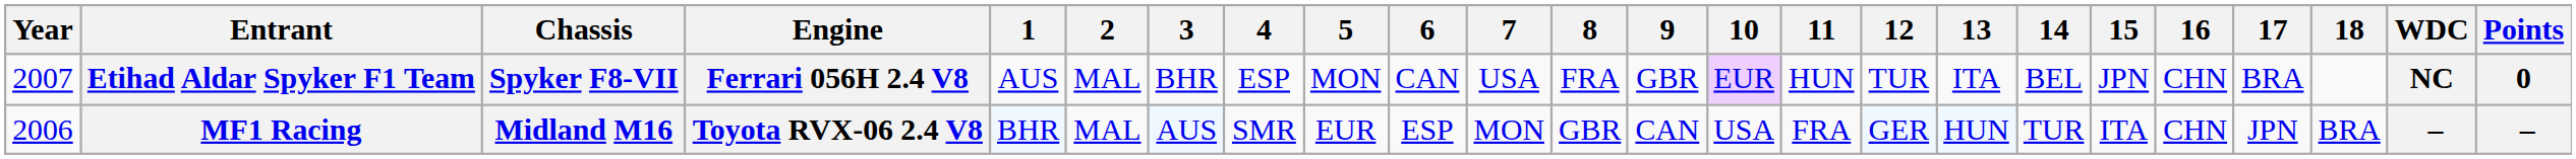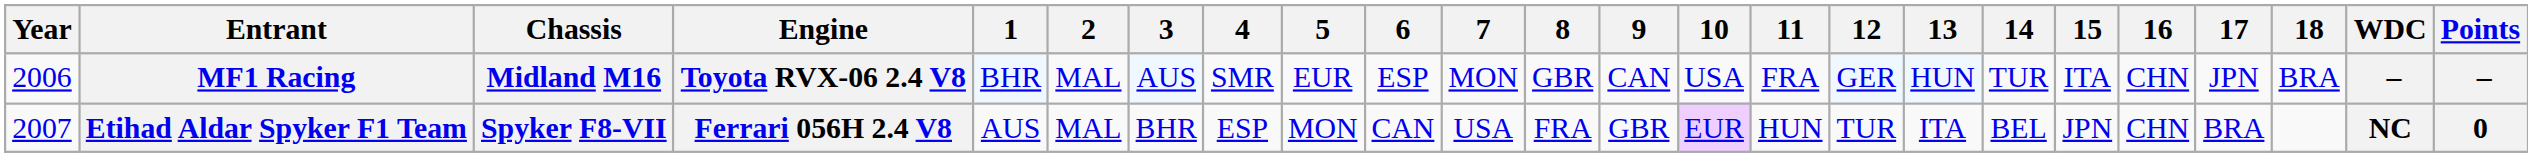rows swapped: MF1 Racing <-> Etihad Aldar Spyker F1 Team
